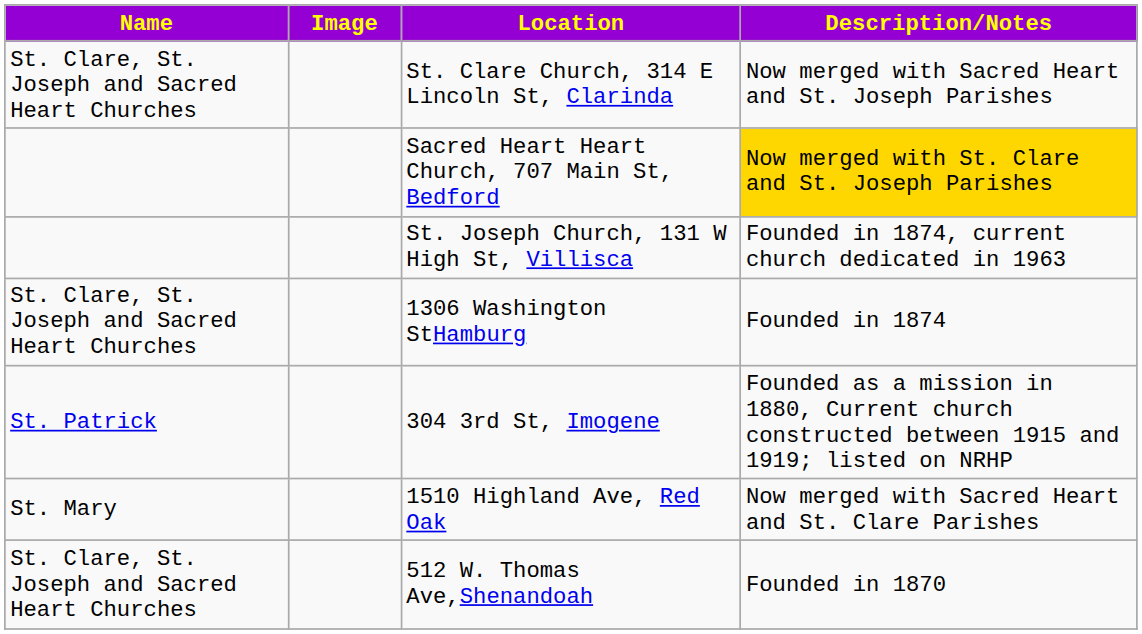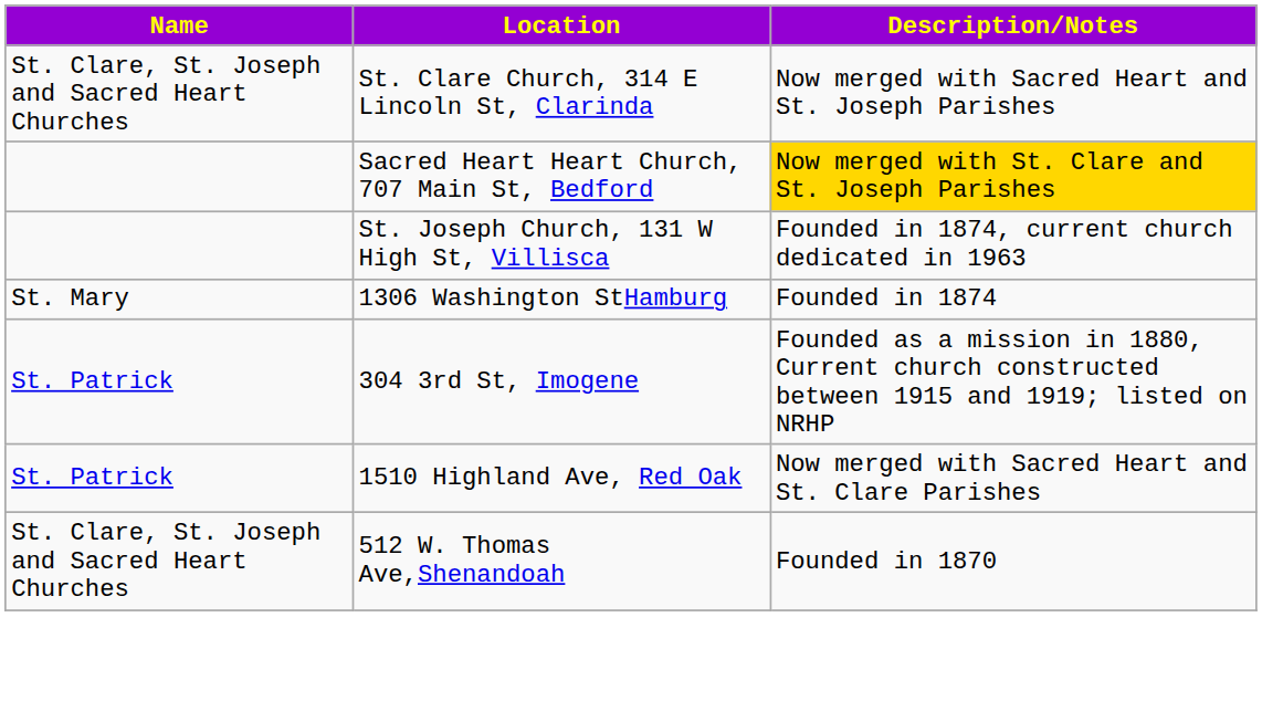- column: Image
1306 Washington StHamburg | Name: St. Clare, St. Joseph and Sacred Heart Churches -> St. Mary
1510 Highland Ave, Red Oak | Name: St. Mary -> St. Patrick
